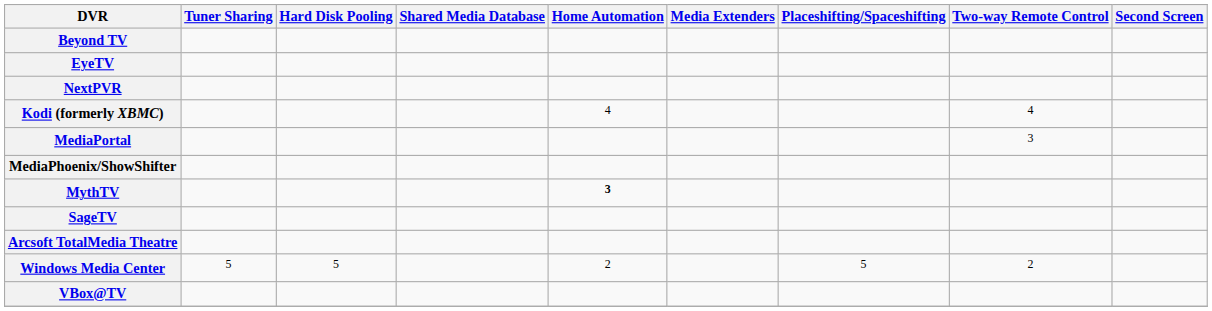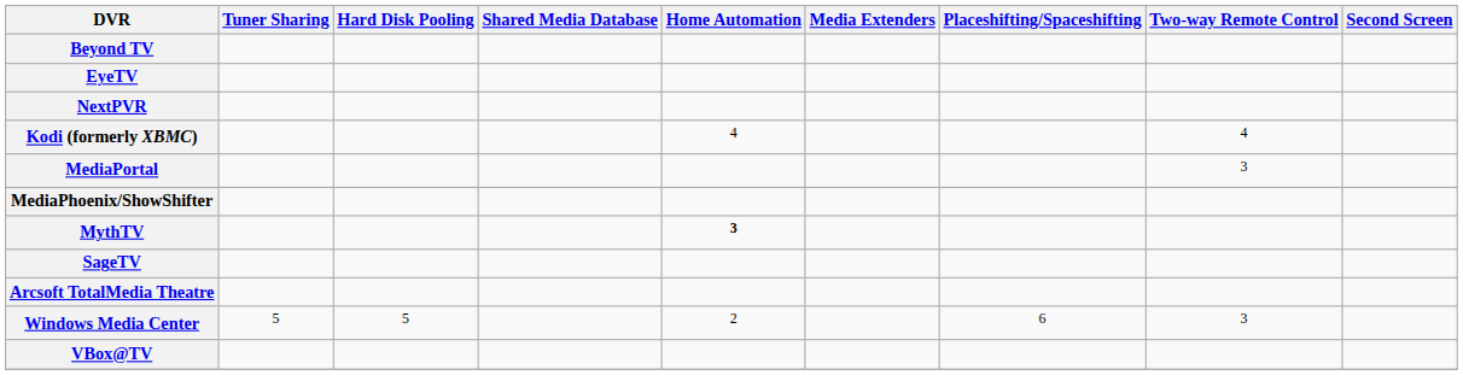Windows Media Center | Placeshifting/Spaceshifting: 5 -> 6
Windows Media Center | Two-way Remote Control: 2 -> 3
